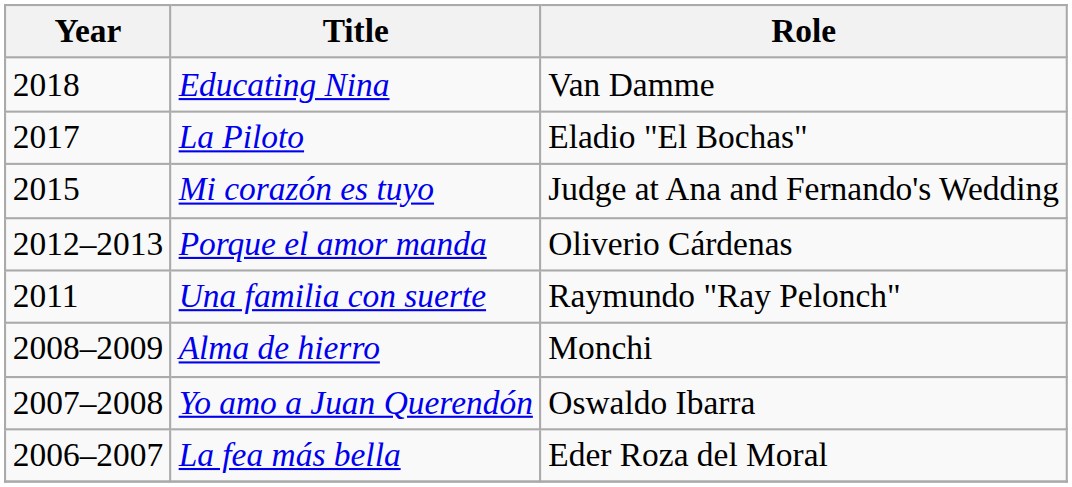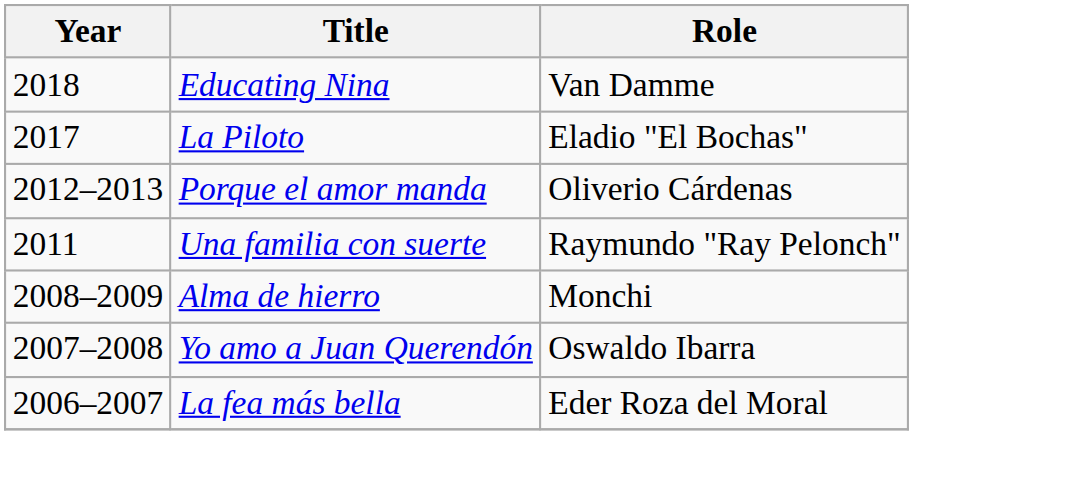- row: 2015 | Mi corazón es tuyo | Judge at Ana and Fernando's Wedding
